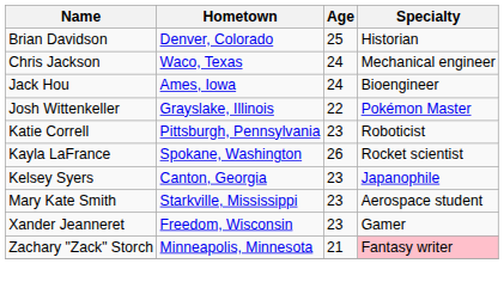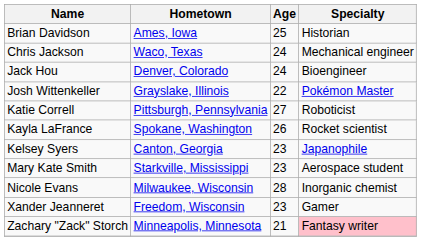Brian Davidson | Hometown: Denver, Colorado -> Ames, Iowa
Jack Hou | Hometown: Ames, Iowa -> Denver, Colorado
Katie Correll | Age: 23 -> 27
+ row: Nicole Evans | Milwaukee, Wisconsin | 28 | Inorganic chemist
